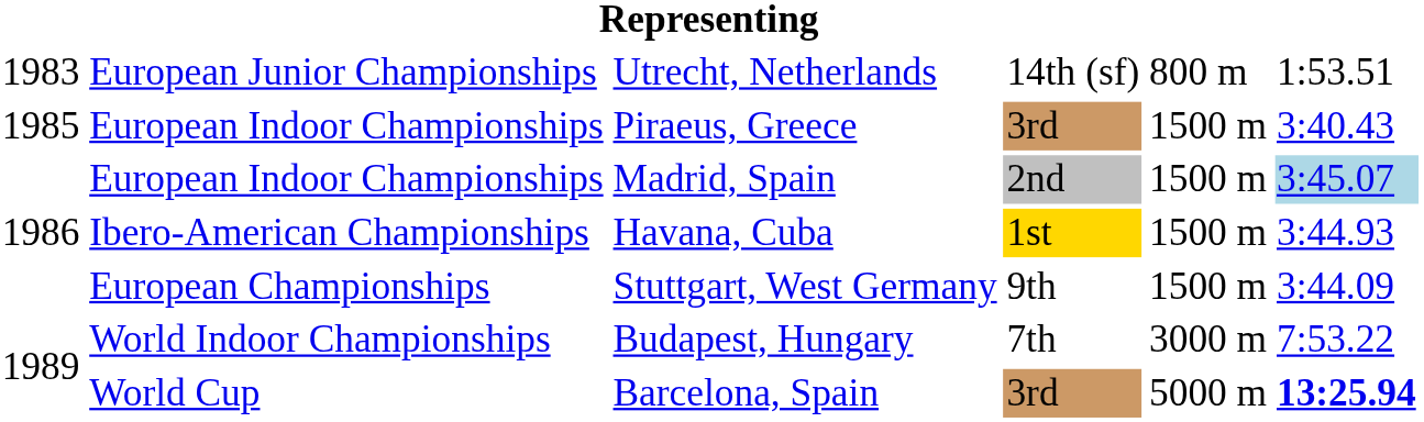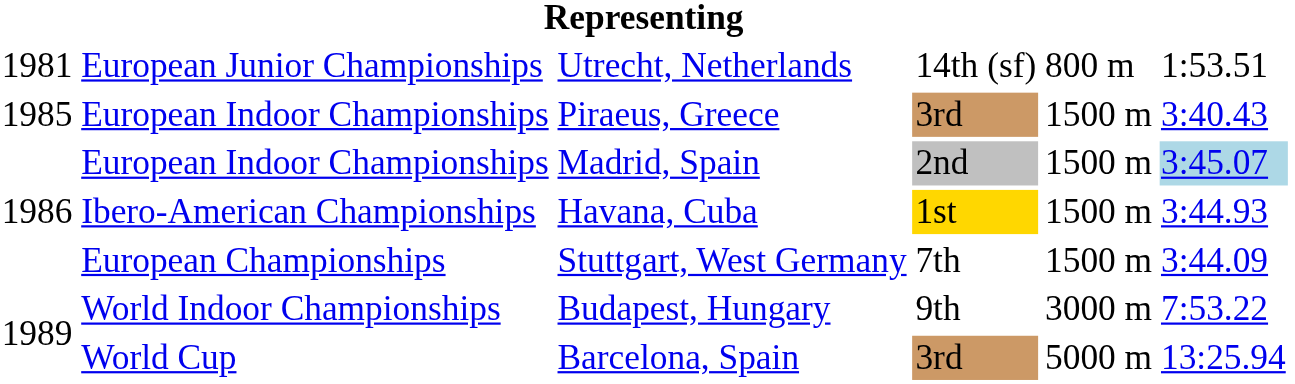Utrecht, Netherlands | column 1: 1983 -> 1981
Stuttgart, West Germany | column 4: 9th -> 7th
Budapest, Hungary | column 4: 7th -> 9th
Barcelona, Spain | column 6: bold -> normal
